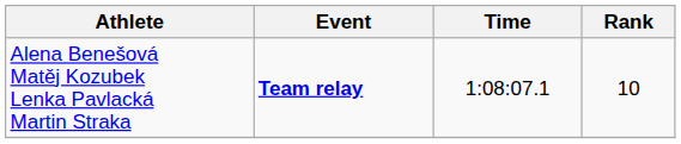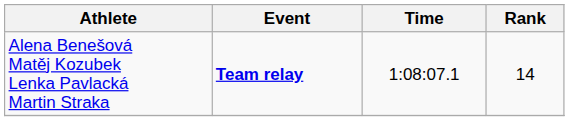Alena Benešová Matěj Kozubek Lenka Pavlacká Martin Straka | Rank: 10 -> 14
